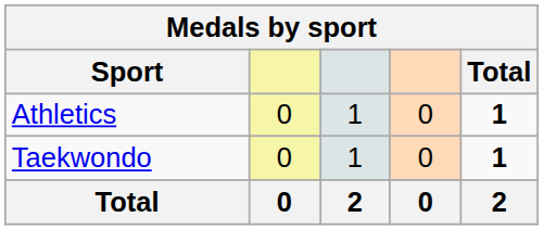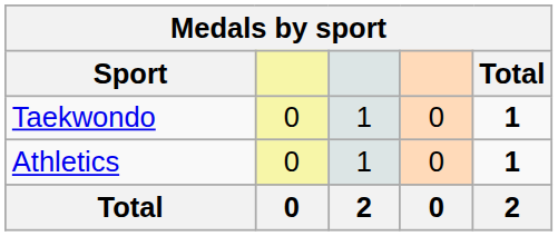rows swapped: Athletics <-> Taekwondo
